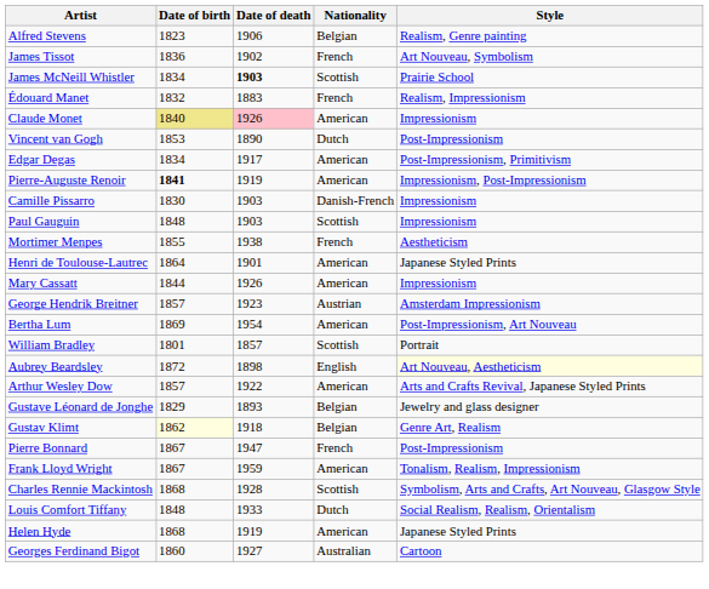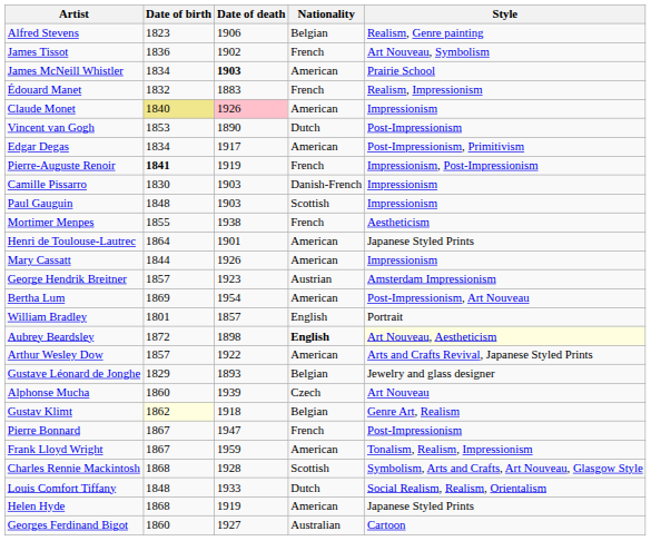James McNeill Whistler | Nationality: Scottish -> American
Pierre-Auguste Renoir | Nationality: American -> French
William Bradley | Nationality: Scottish -> English
Aubrey Beardsley | Nationality: normal -> bold
+ row: Alphonse Mucha | 1860 | 1939 | Czech | Art Nouveau
